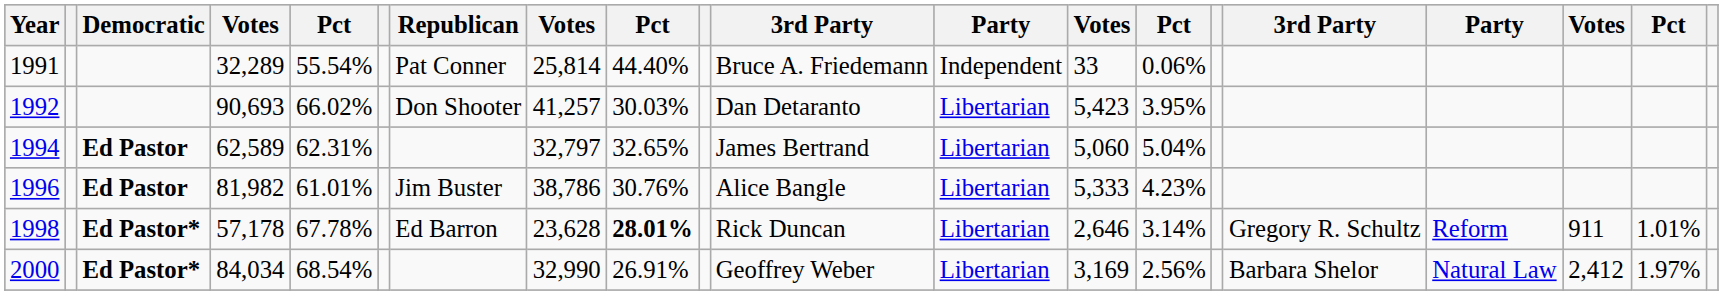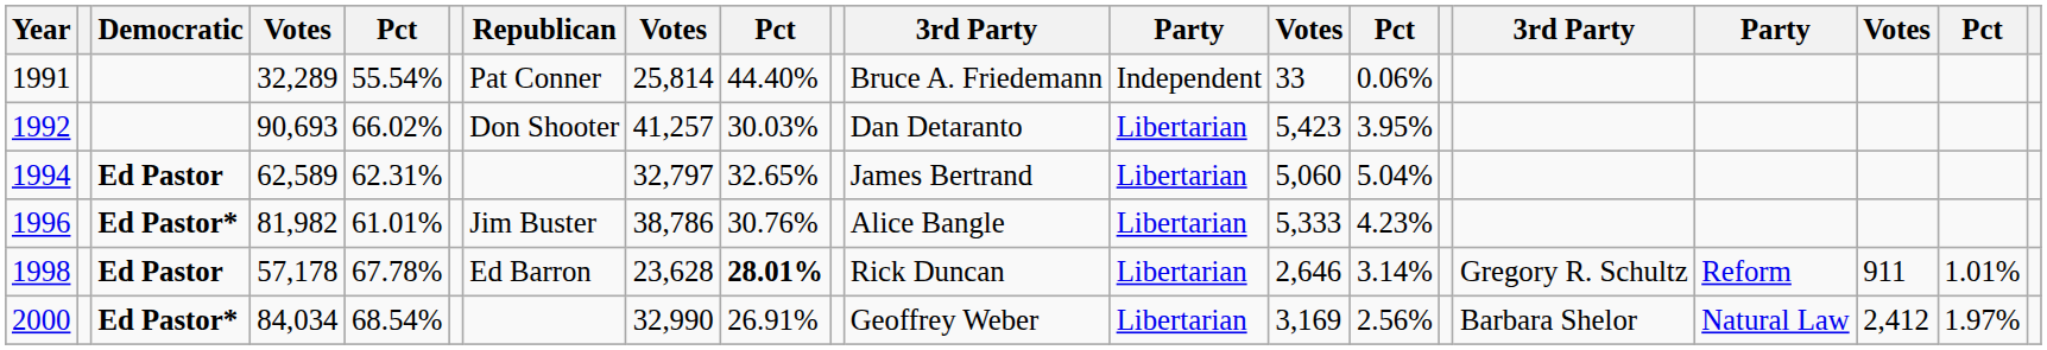1996 | Democratic: Ed Pastor -> Ed Pastor*
1998 | Democratic: Ed Pastor* -> Ed Pastor
